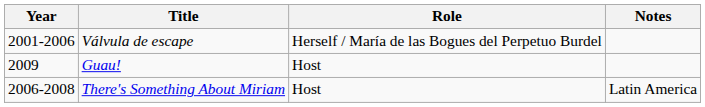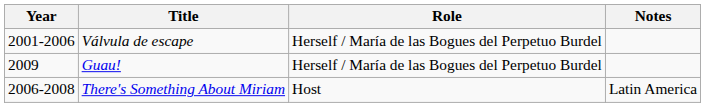Guau! | Role: Host -> Herself / María de las Bogues del Perpetuo Burdel
